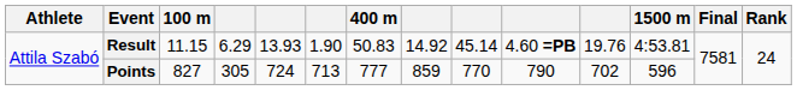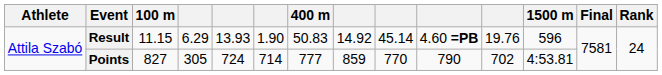Result | 1500 m: 4:53.81 -> 596
Points | column 6: 713 -> 714
Points | 1500 m: 596 -> 4:53.81
